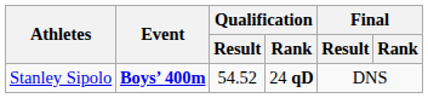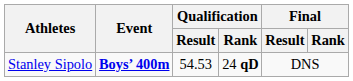Stanley Sipolo | Qualification / Result: 54.52 -> 54.53
